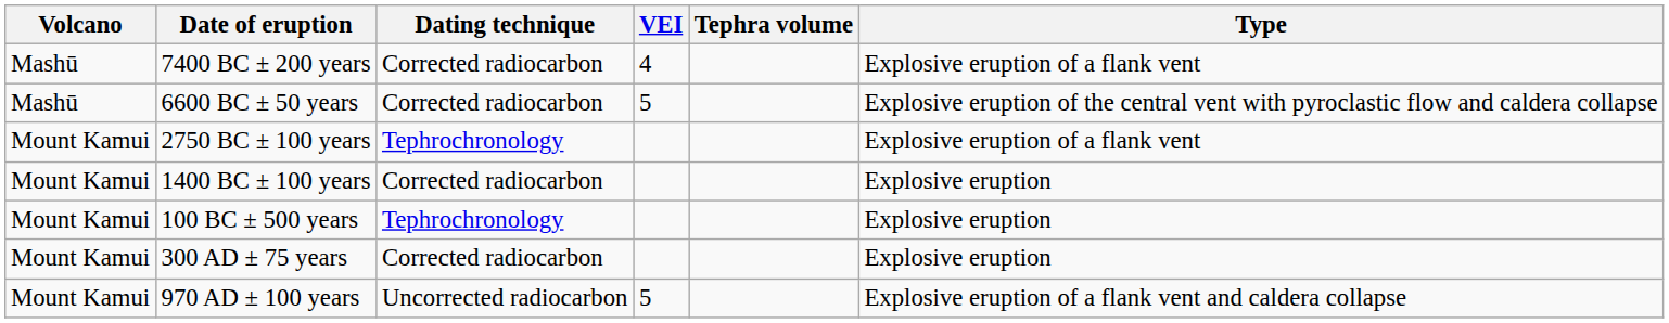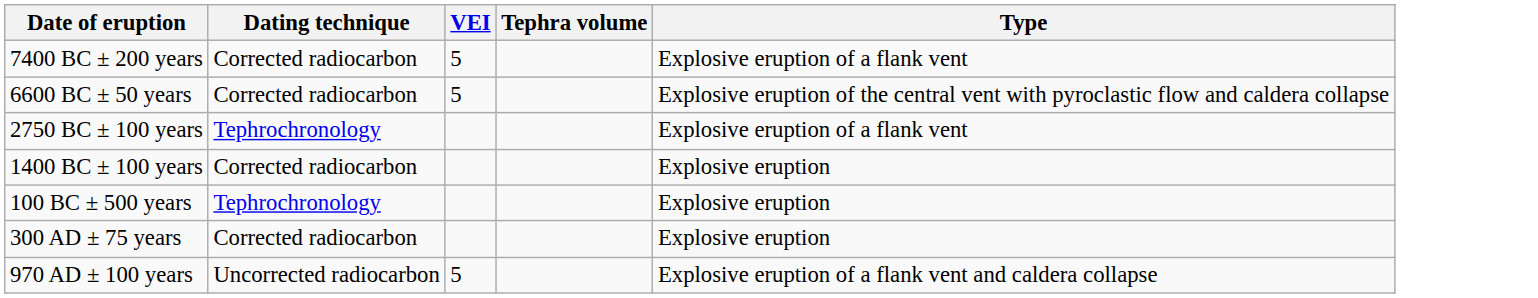- column: Volcano | Mashū | Mashū | Mount Kamui | Mount Kamui | Mount Kamui | Mount Kamui | Mount Kamui
7400 BC ± 200 years | VEI: 4 -> 5
